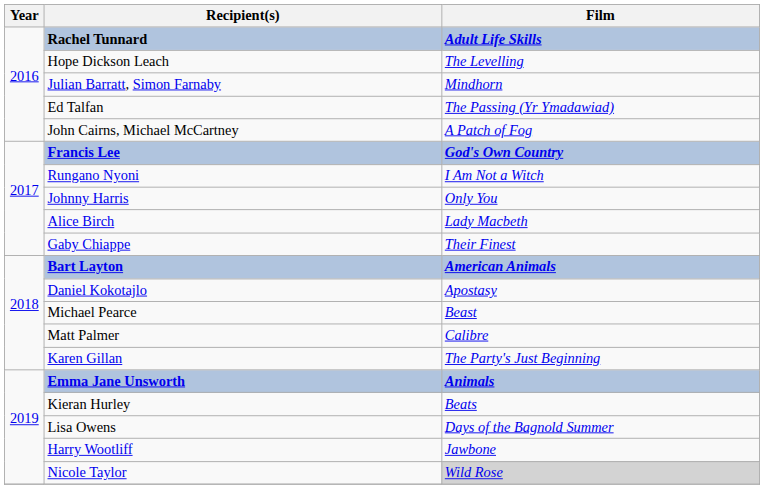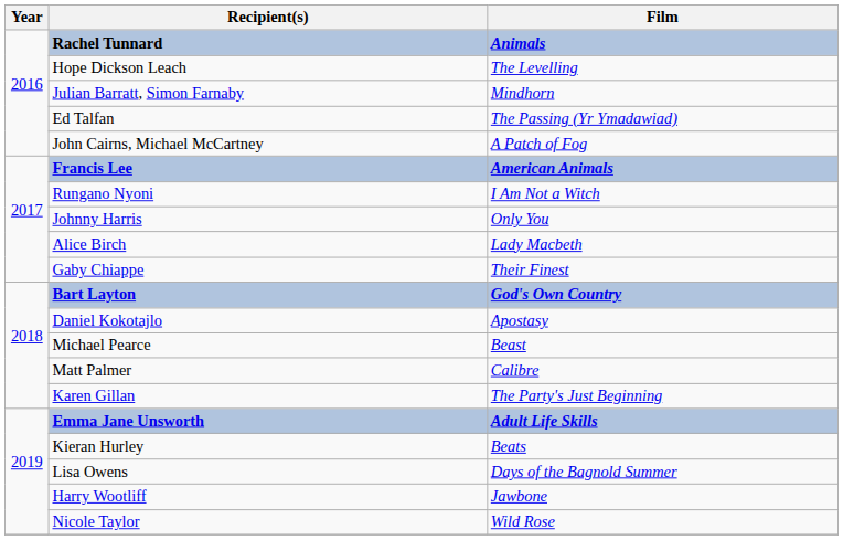Rachel Tunnard | Film: Adult Life Skills -> Animals
Francis Lee | Film: God's Own Country -> American Animals
Bart Layton | Film: American Animals -> God's Own Country
Emma Jane Unsworth | Film: Animals -> Adult Life Skills
Nicole Taylor | Film: lightgrey background -> no background
